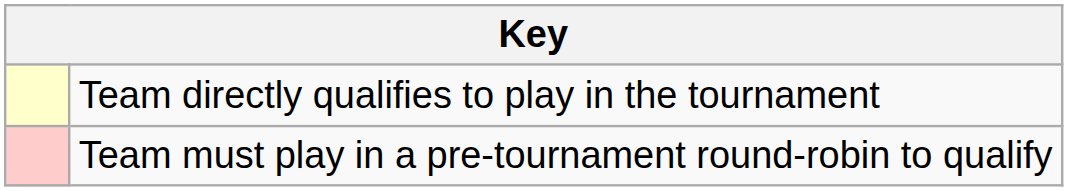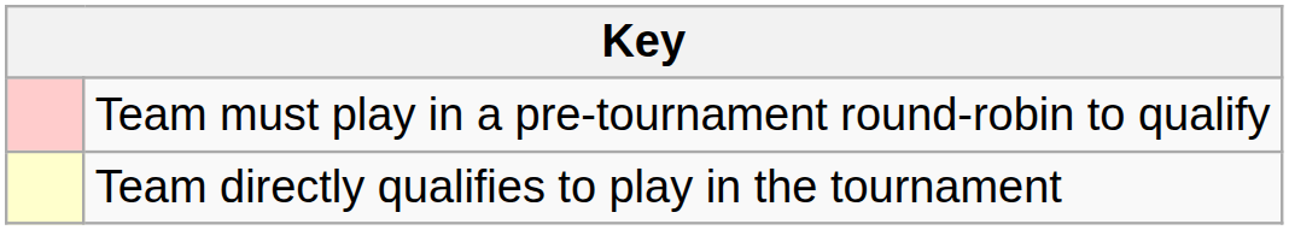rows swapped: Team directly qualifies to play in the tournament <-> Team must play in a pre-tournament round-robin to qualify
